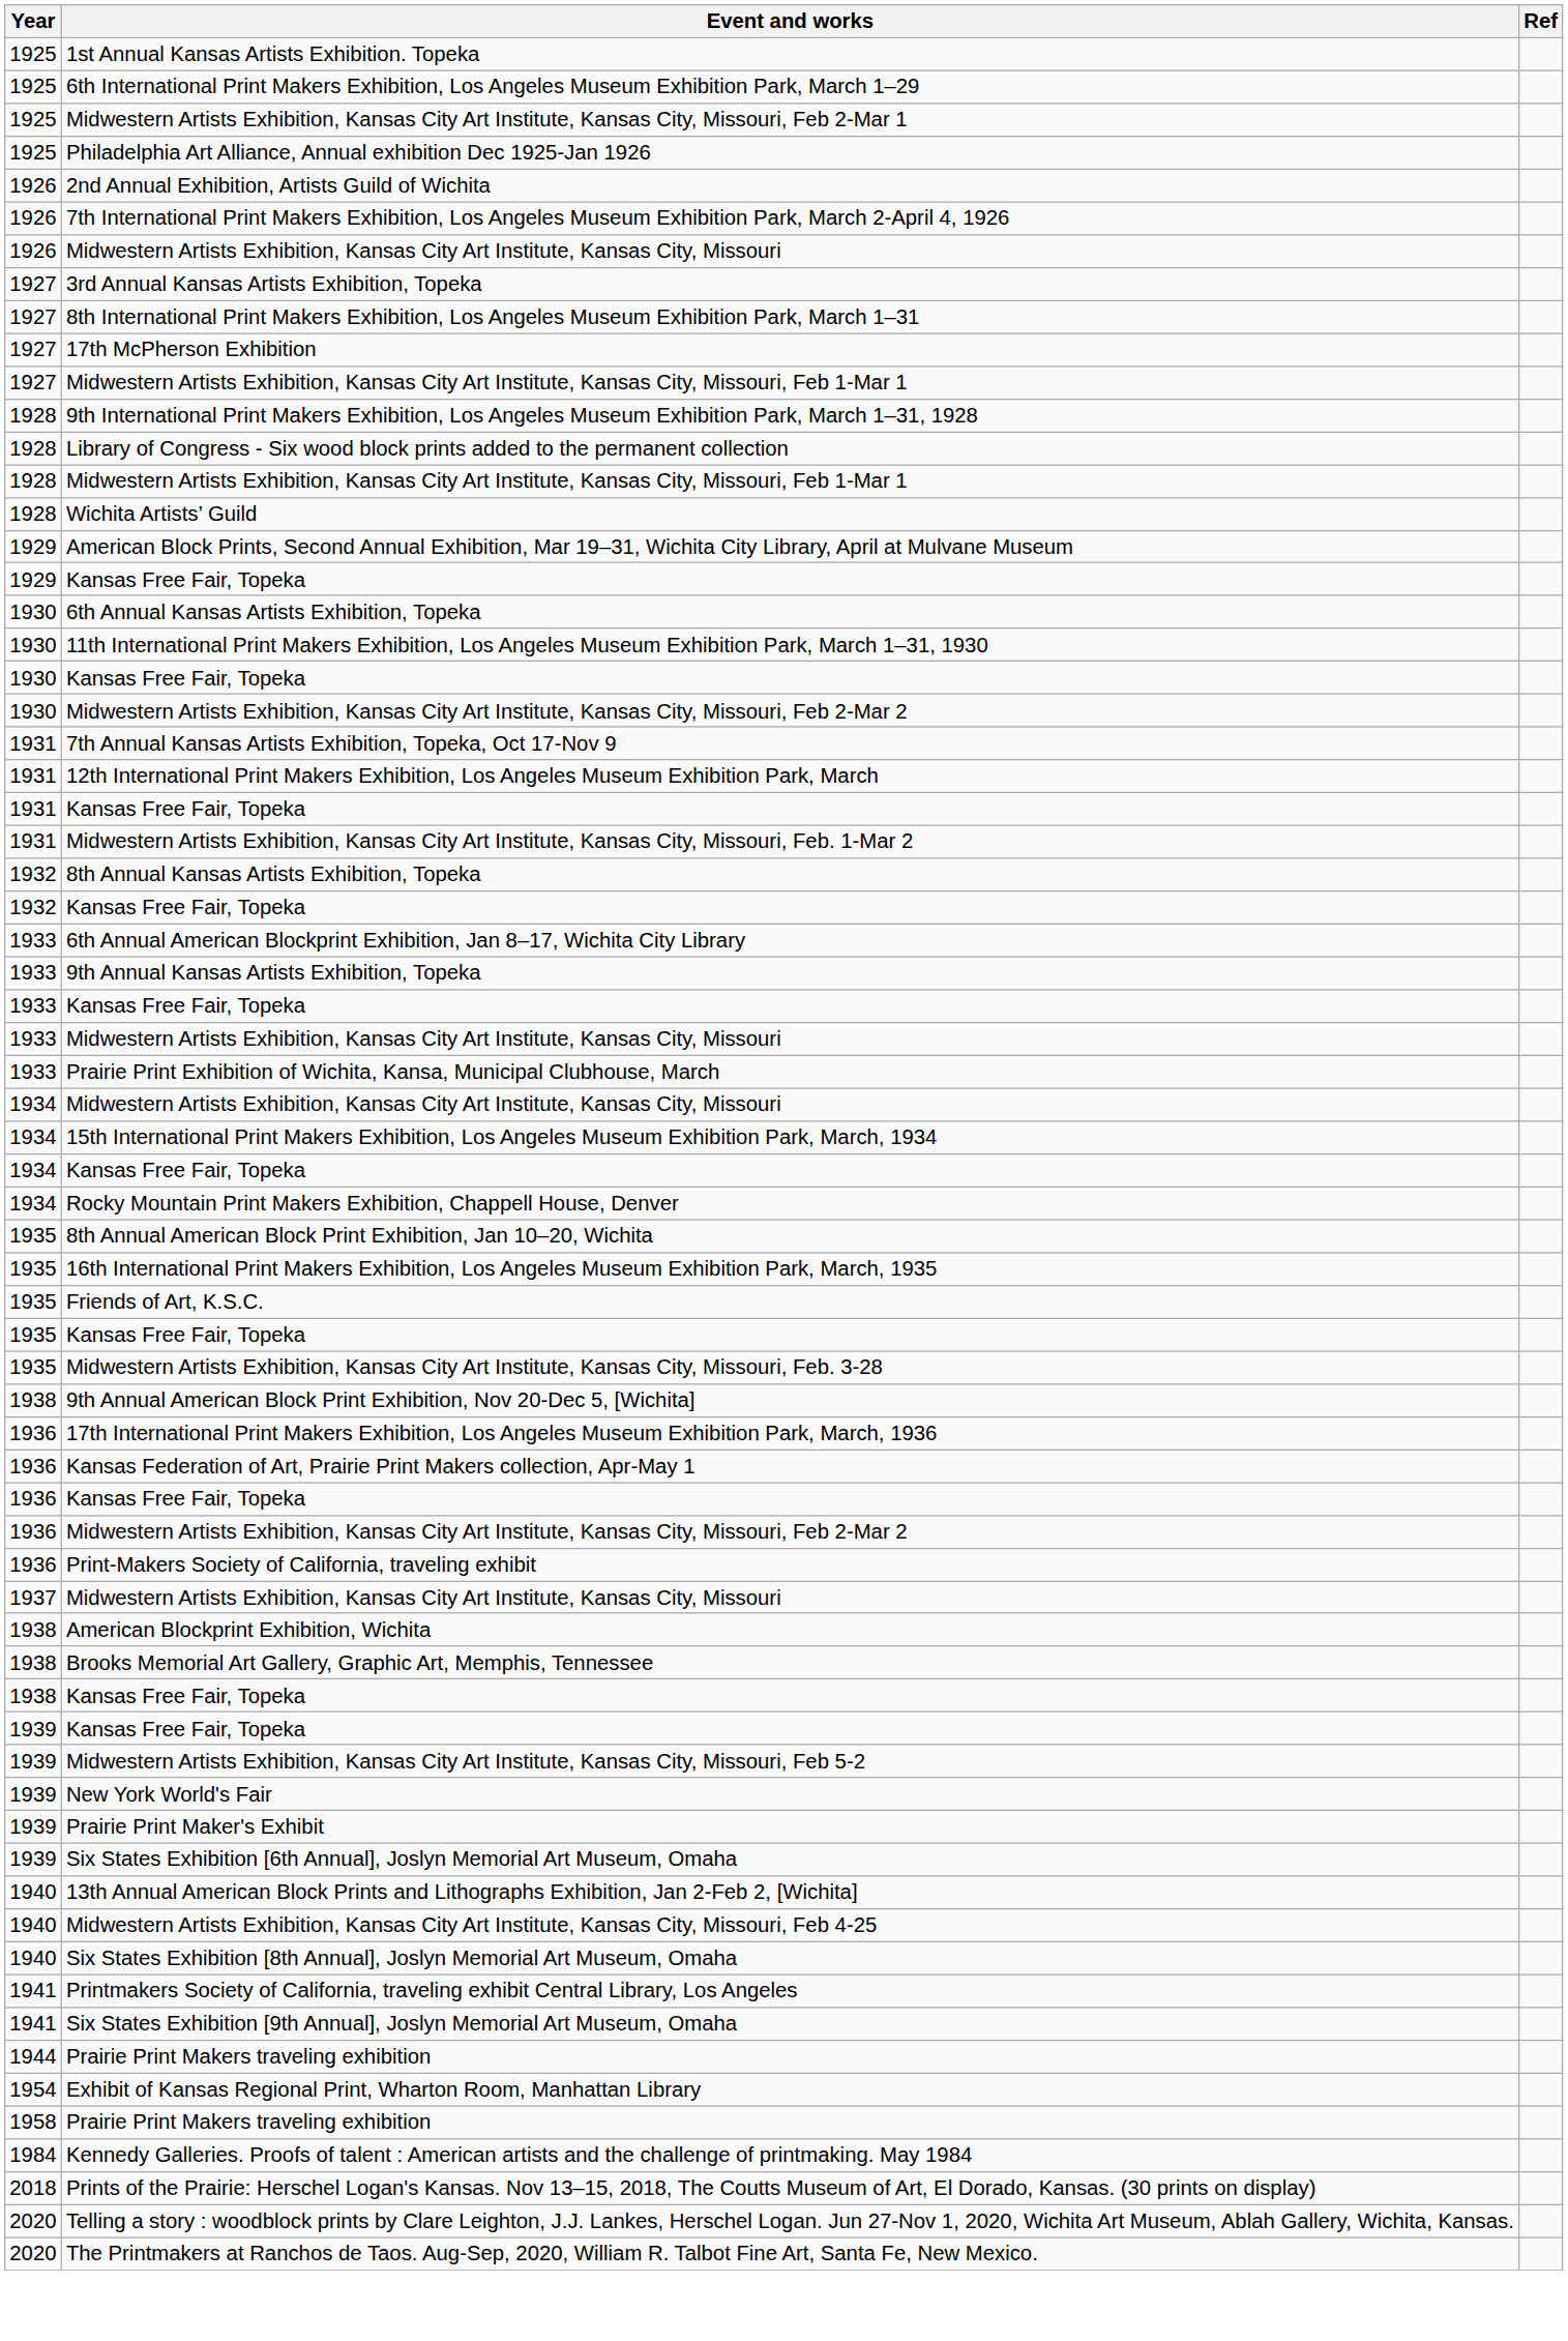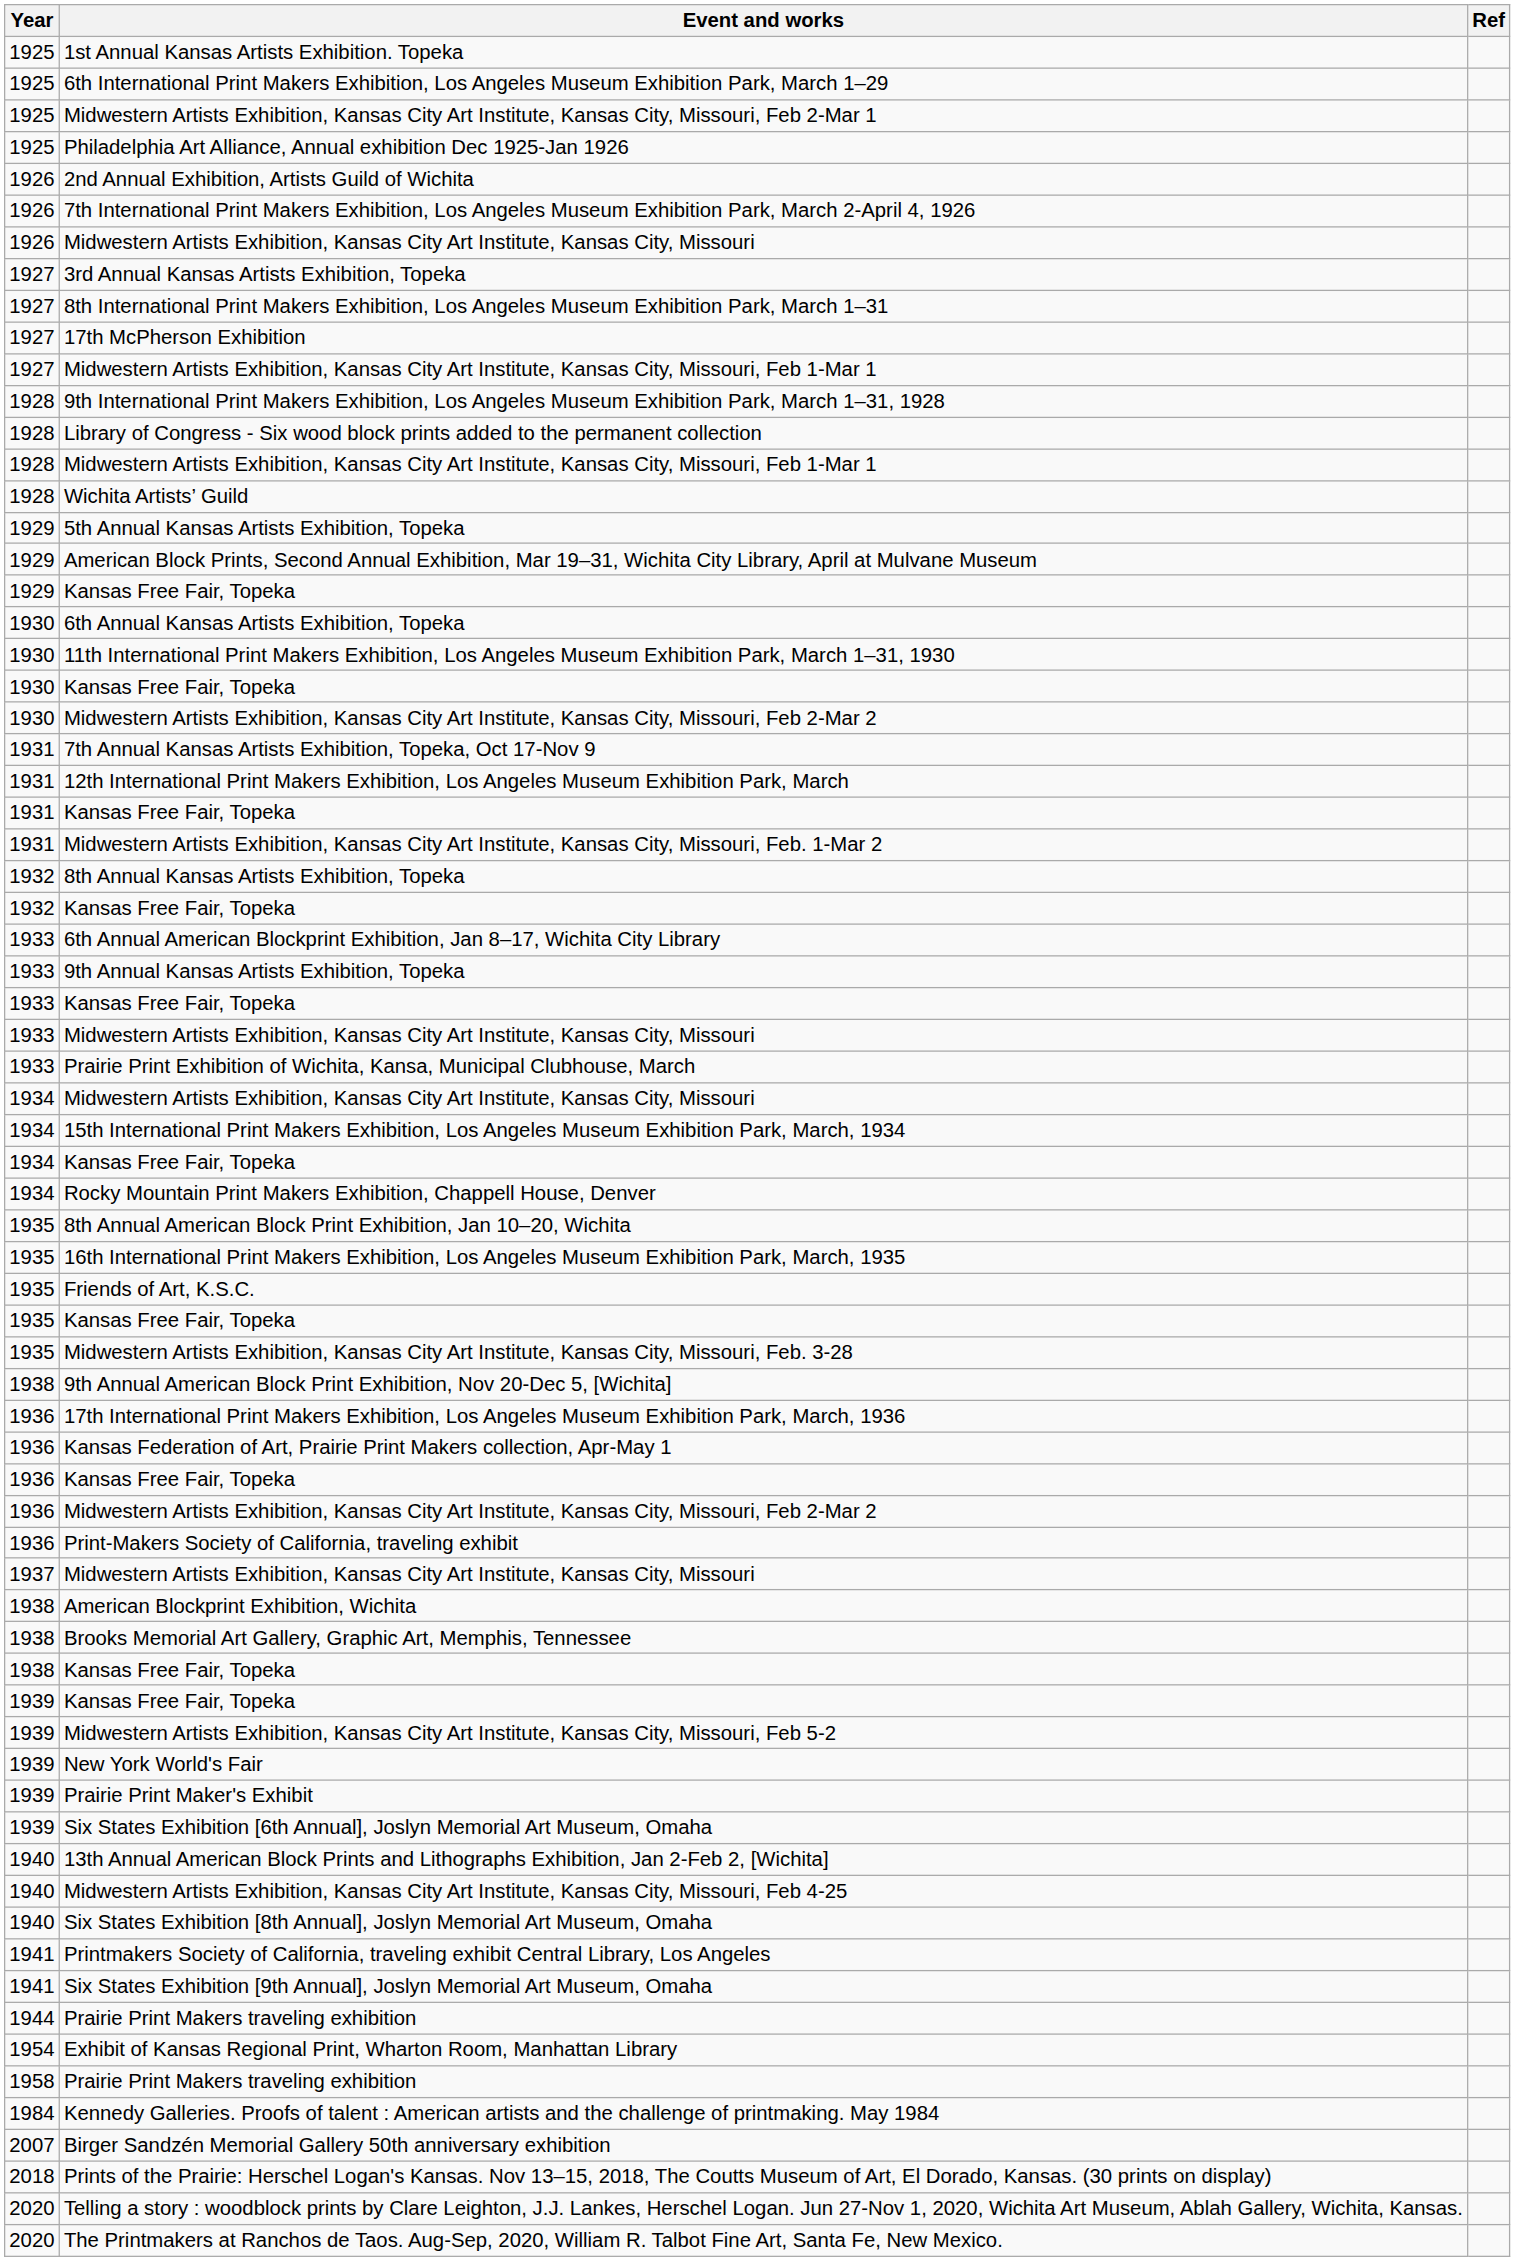+ row: 1929 | 5th Annual Kansas Artists Exhibition, Topeka
+ row: 2007 | Birger Sandzén Memorial Gallery 50th anniversary exhibition
